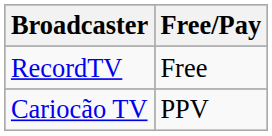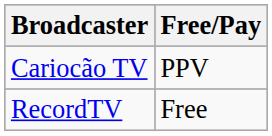rows swapped: RecordTV <-> Cariocão TV
